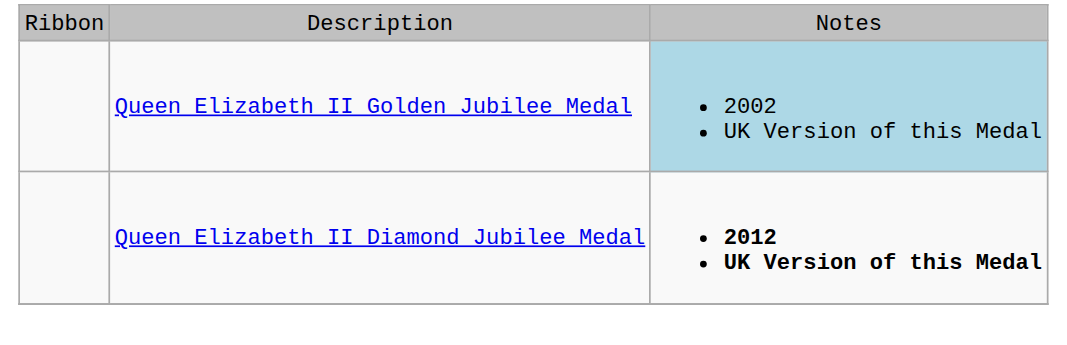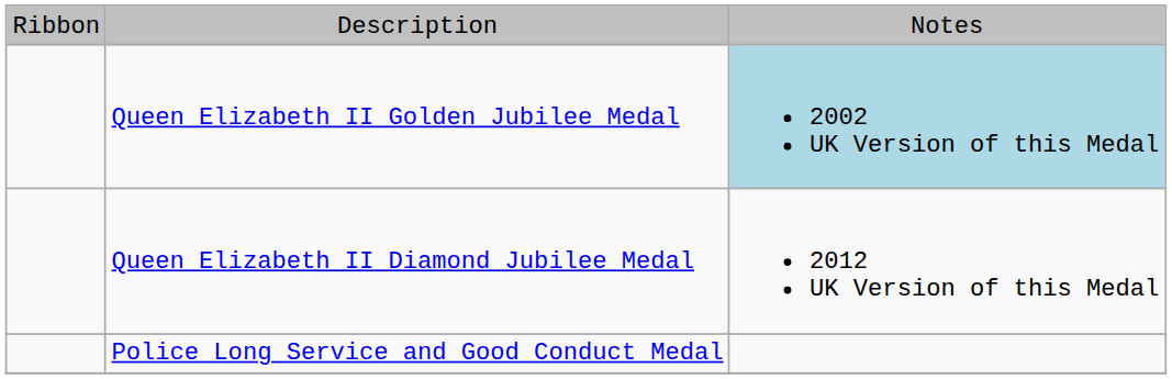Queen Elizabeth II Diamond Jubilee Medal | column 3: bold -> normal
+ row: Police Long Service and Good Conduct Medal
